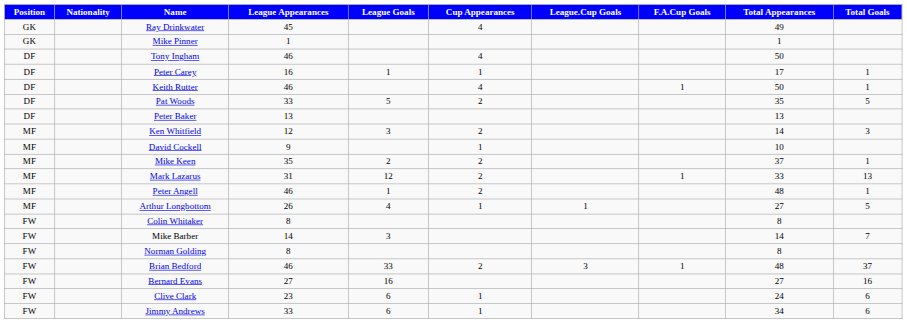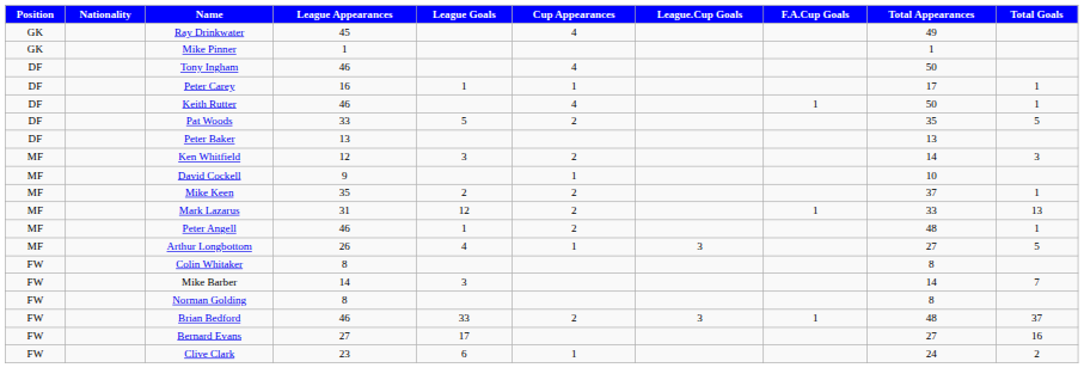Arthur Longbottom | League.Cup Goals: 1 -> 3
Bernard Evans | League Goals: 16 -> 17
Clive Clark | Total Goals: 6 -> 2
- row: FW | Jimmy Andrews | 33 | 6 | 1 | 34 | 6
